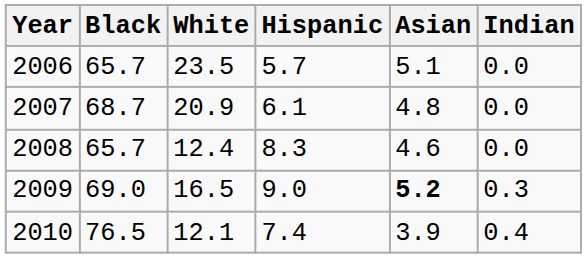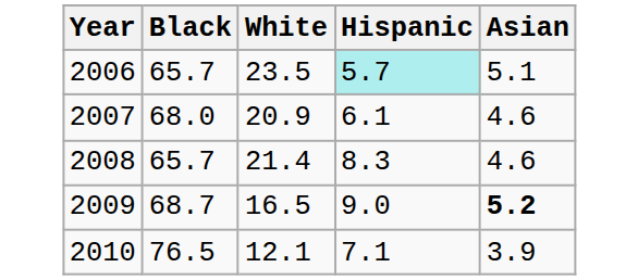- column: Indian | 0.0 | 0.0 | 0.0 | 0.3 | 0.4
2006 | Hispanic: no background -> paleturquoise background
2007 | Black: 68.7 -> 68.0
2007 | Asian: 4.8 -> 4.6
2008 | White: 12.4 -> 21.4
2009 | Black: 69.0 -> 68.7
2010 | Hispanic: 7.4 -> 7.1
